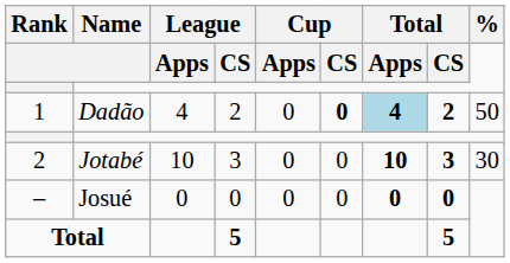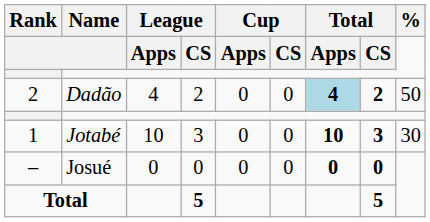Dadão | Rank: 1 -> 2
Dadão | Cup / CS: bold -> normal
Jotabé | Rank: 2 -> 1
